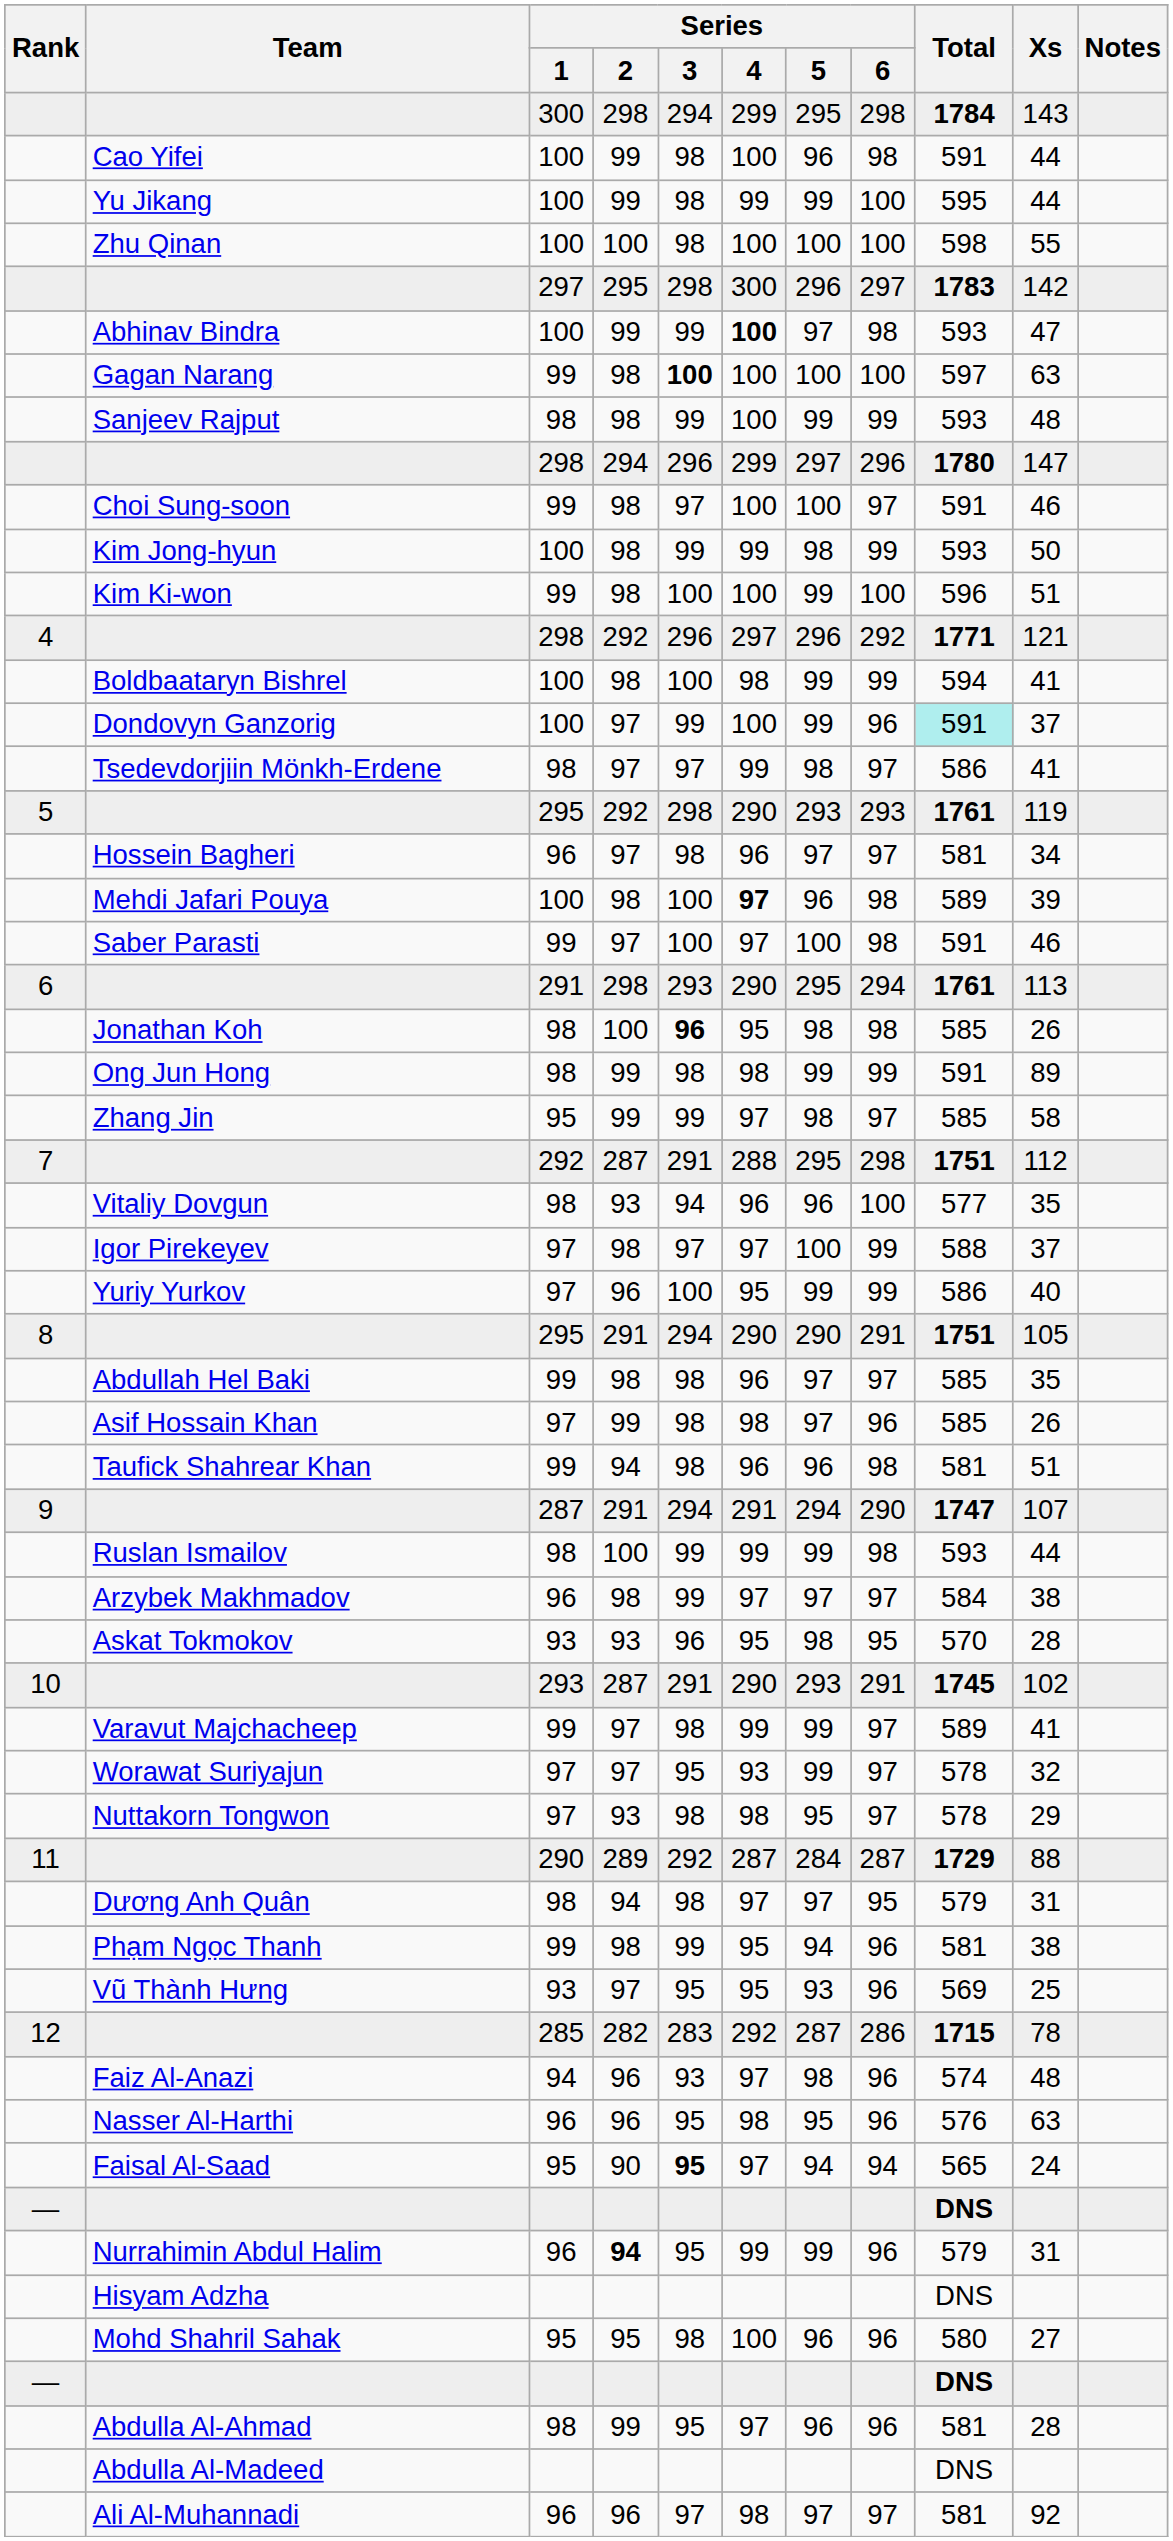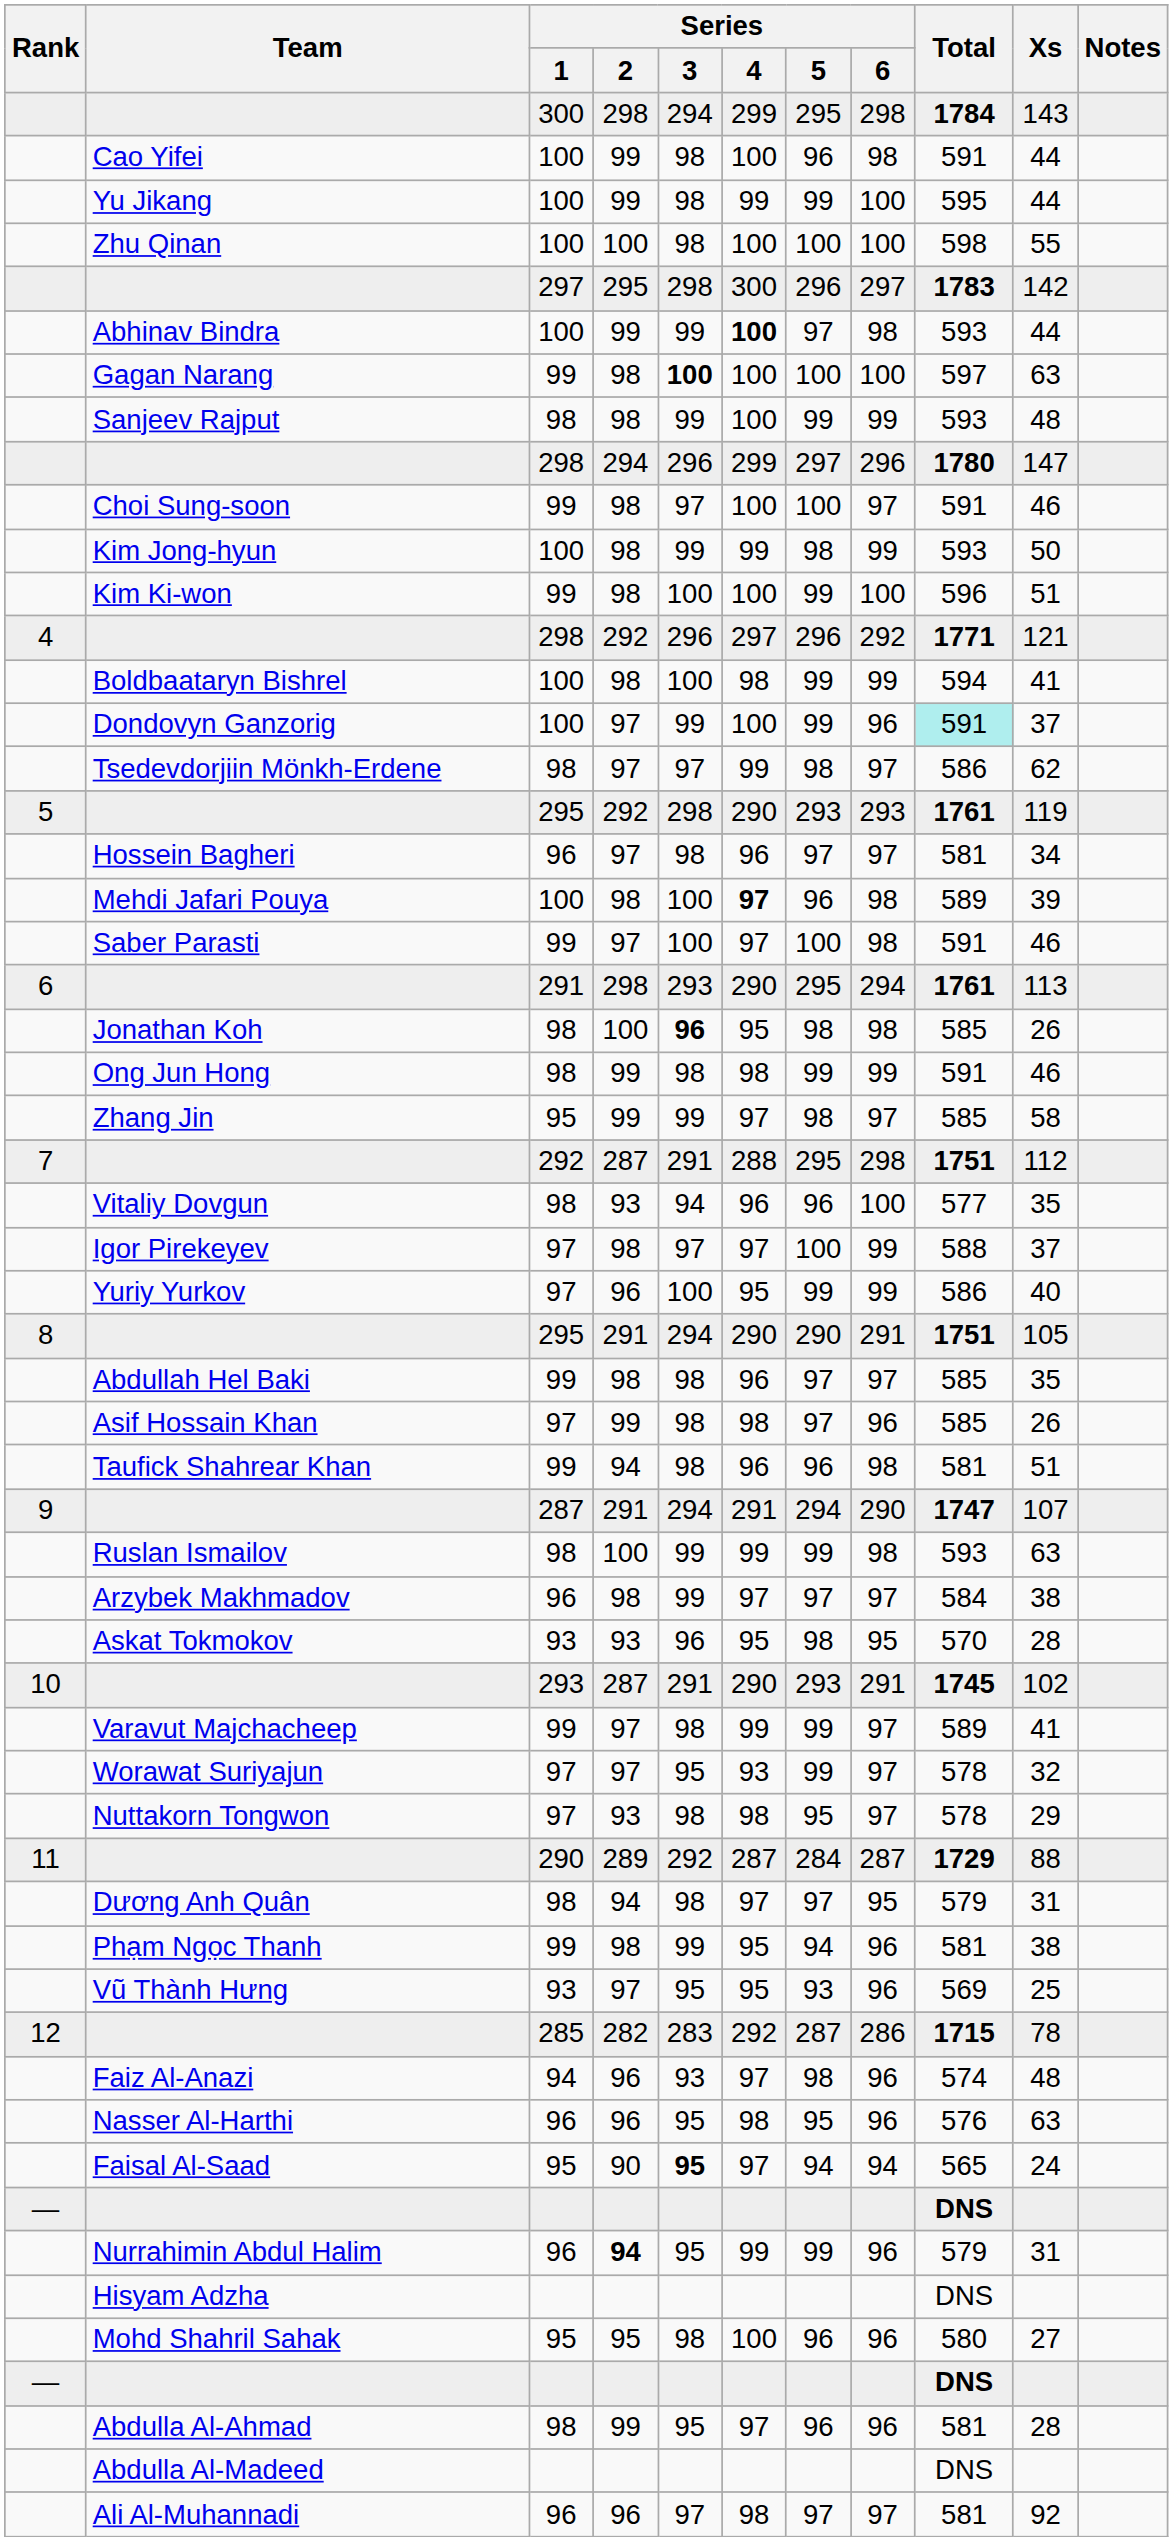Abhinav Bindra | Xs: 47 -> 44
Tsedevdorjiin Mönkh-Erdene | Xs: 41 -> 62
Ong Jun Hong | Xs: 89 -> 46
Ruslan Ismailov | Xs: 44 -> 63
